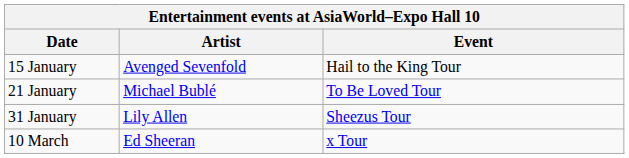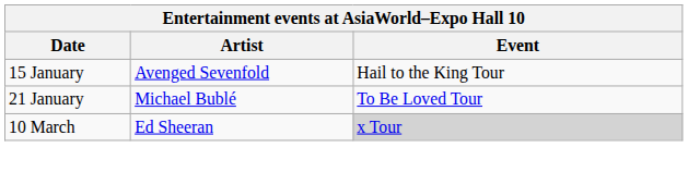- row: 31 January | Lily Allen | Sheezus Tour
10 March | Event: no background -> lightgrey background
